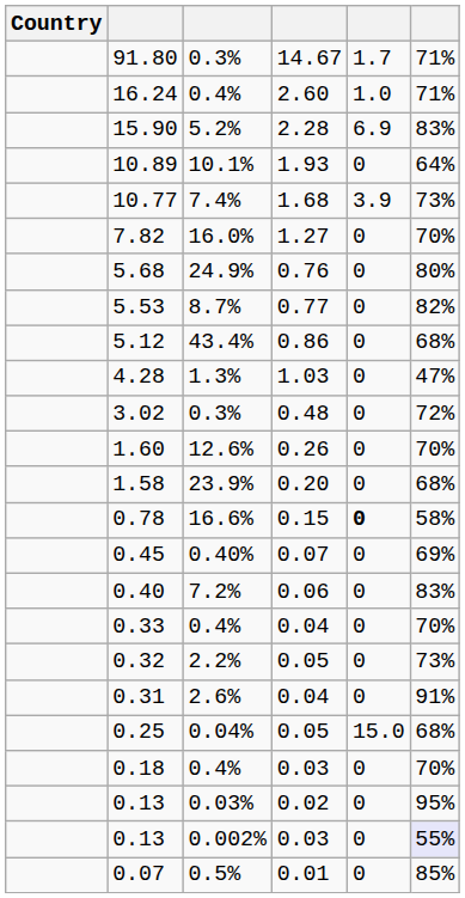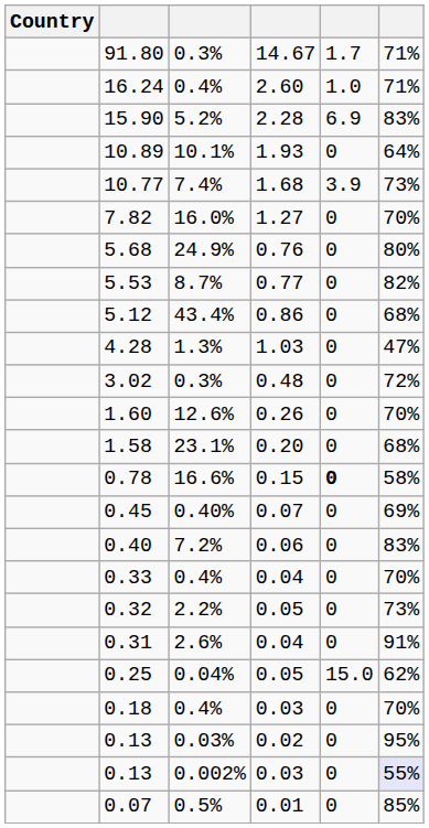1.58 | column 3: 23.9% -> 23.1%
0.25 | column 6: 68% -> 62%
